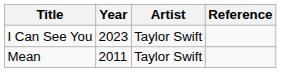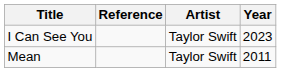columns swapped: Year <-> Reference
